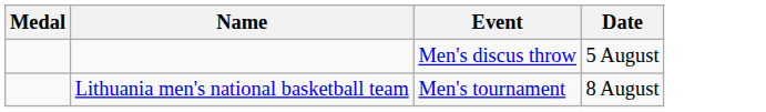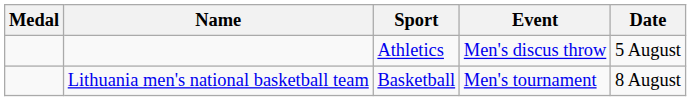+ column: Sport | Athletics | Basketball
